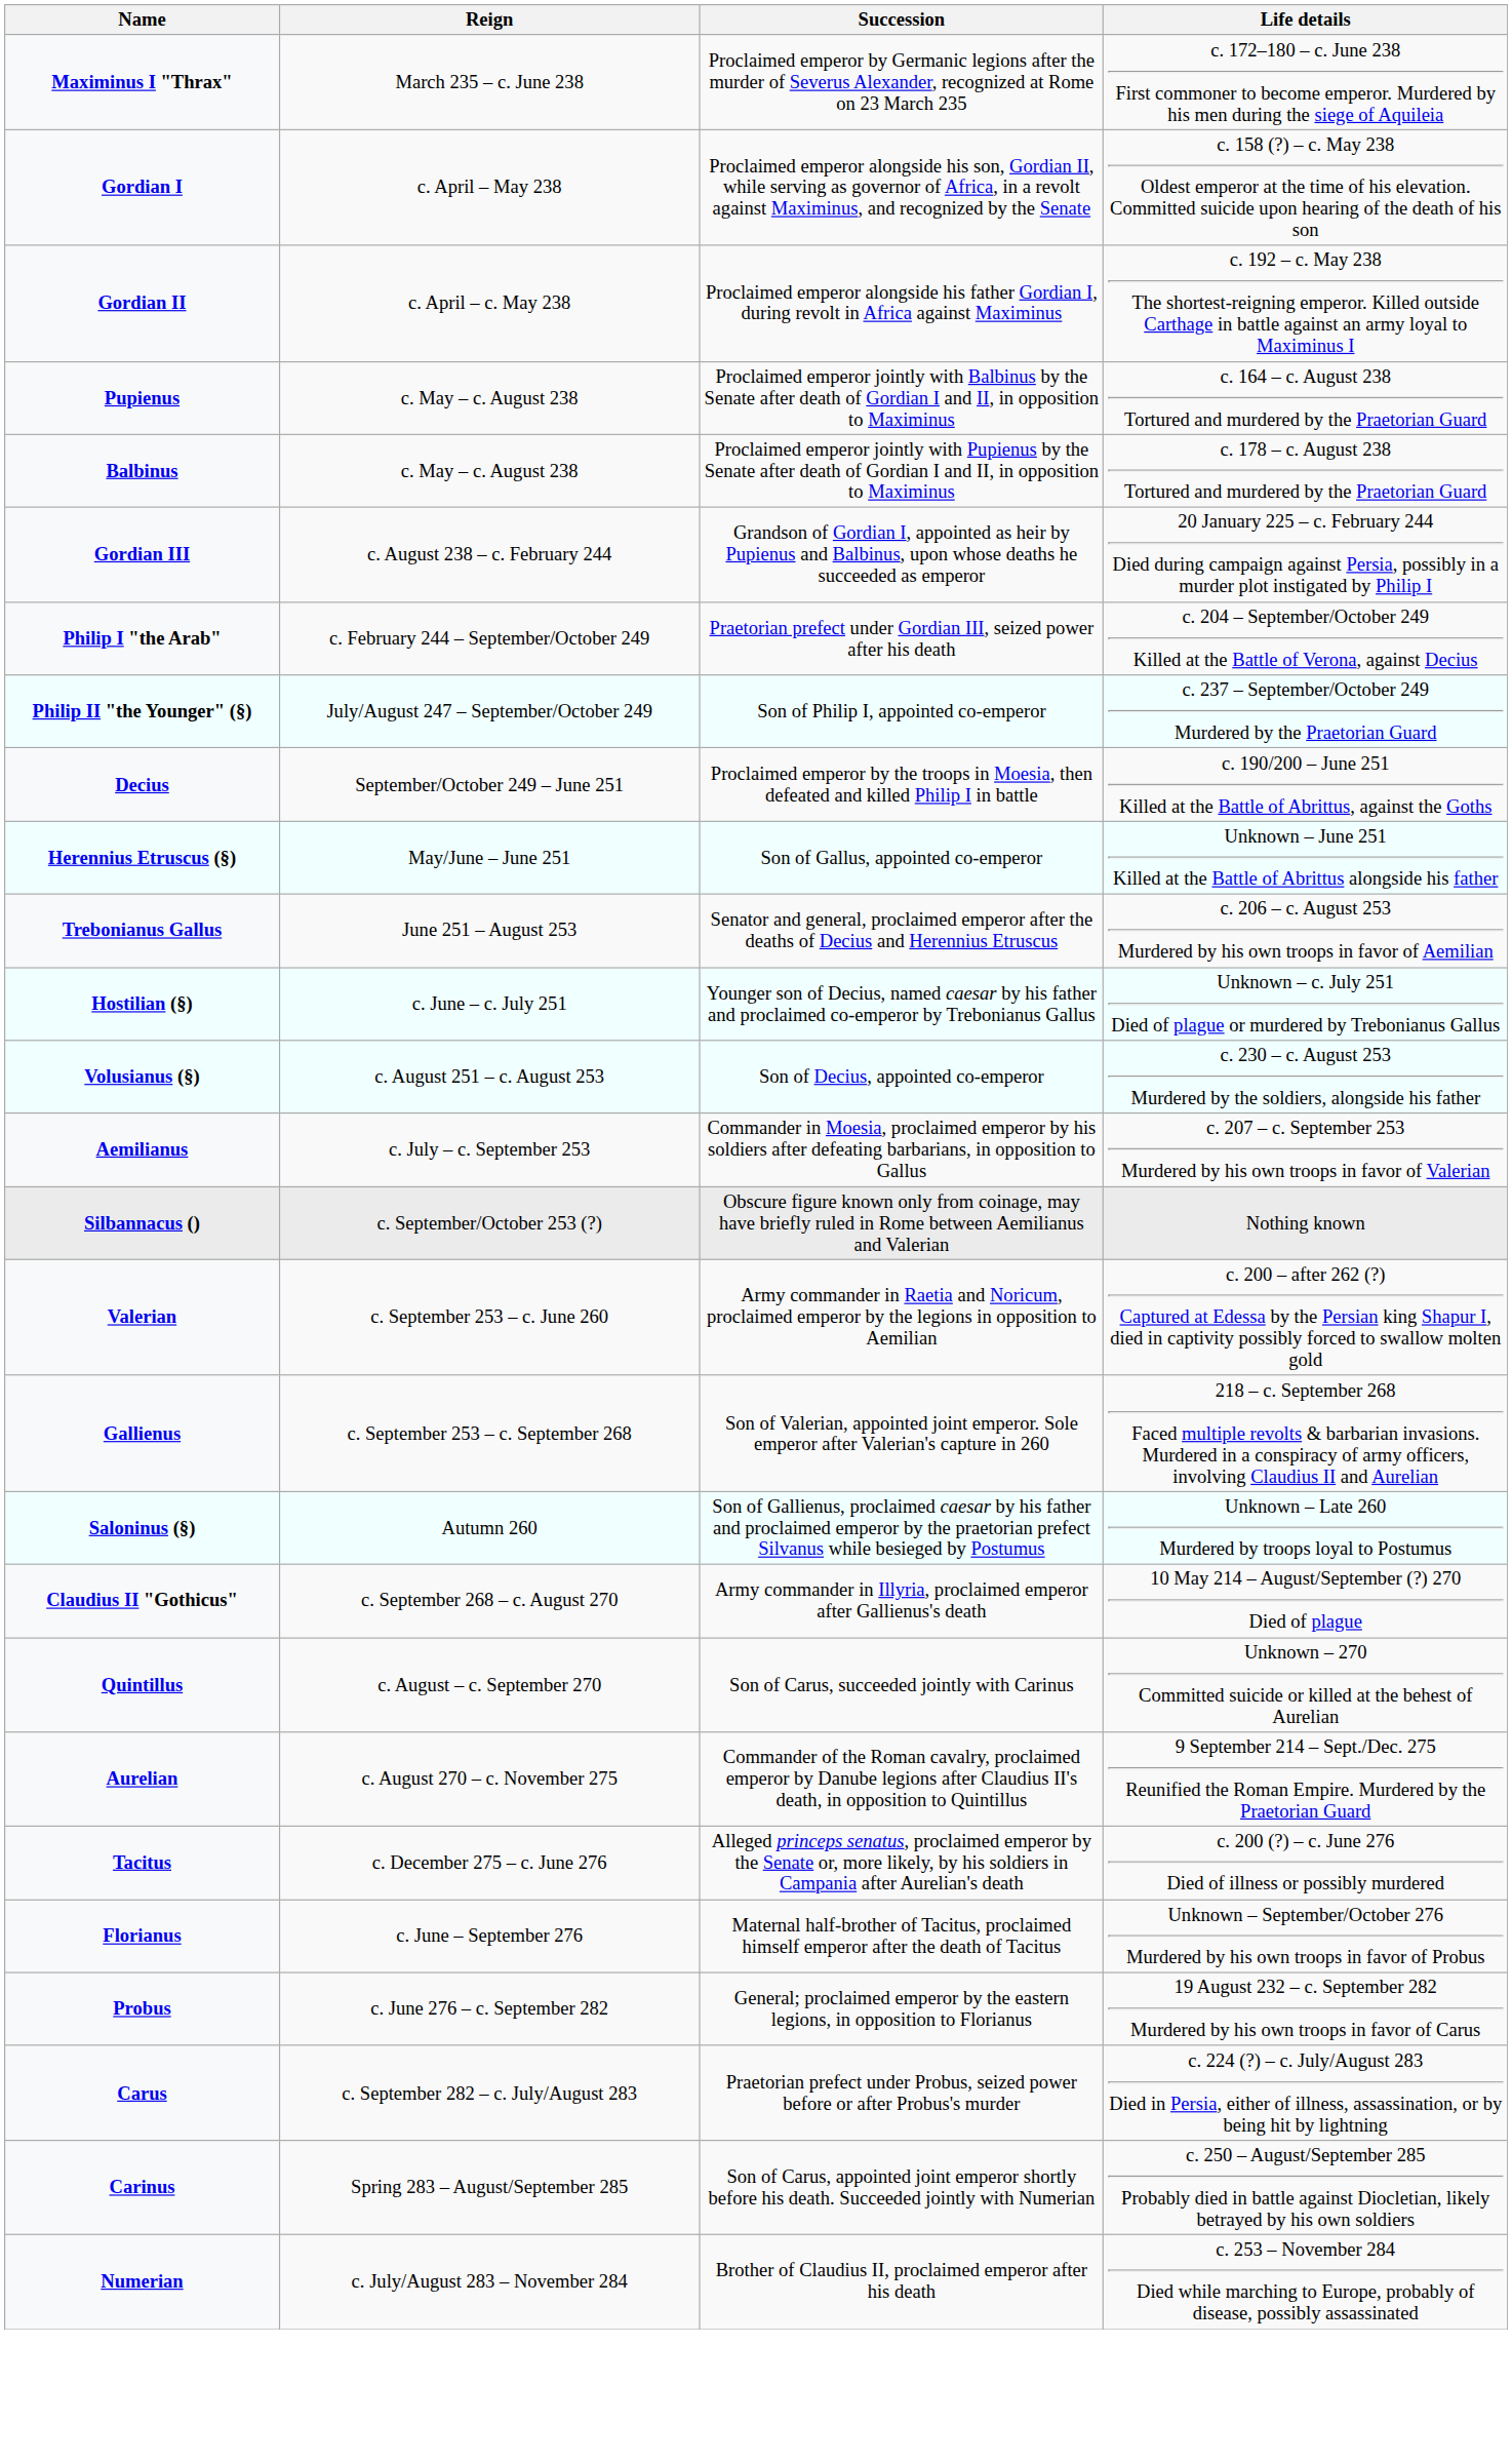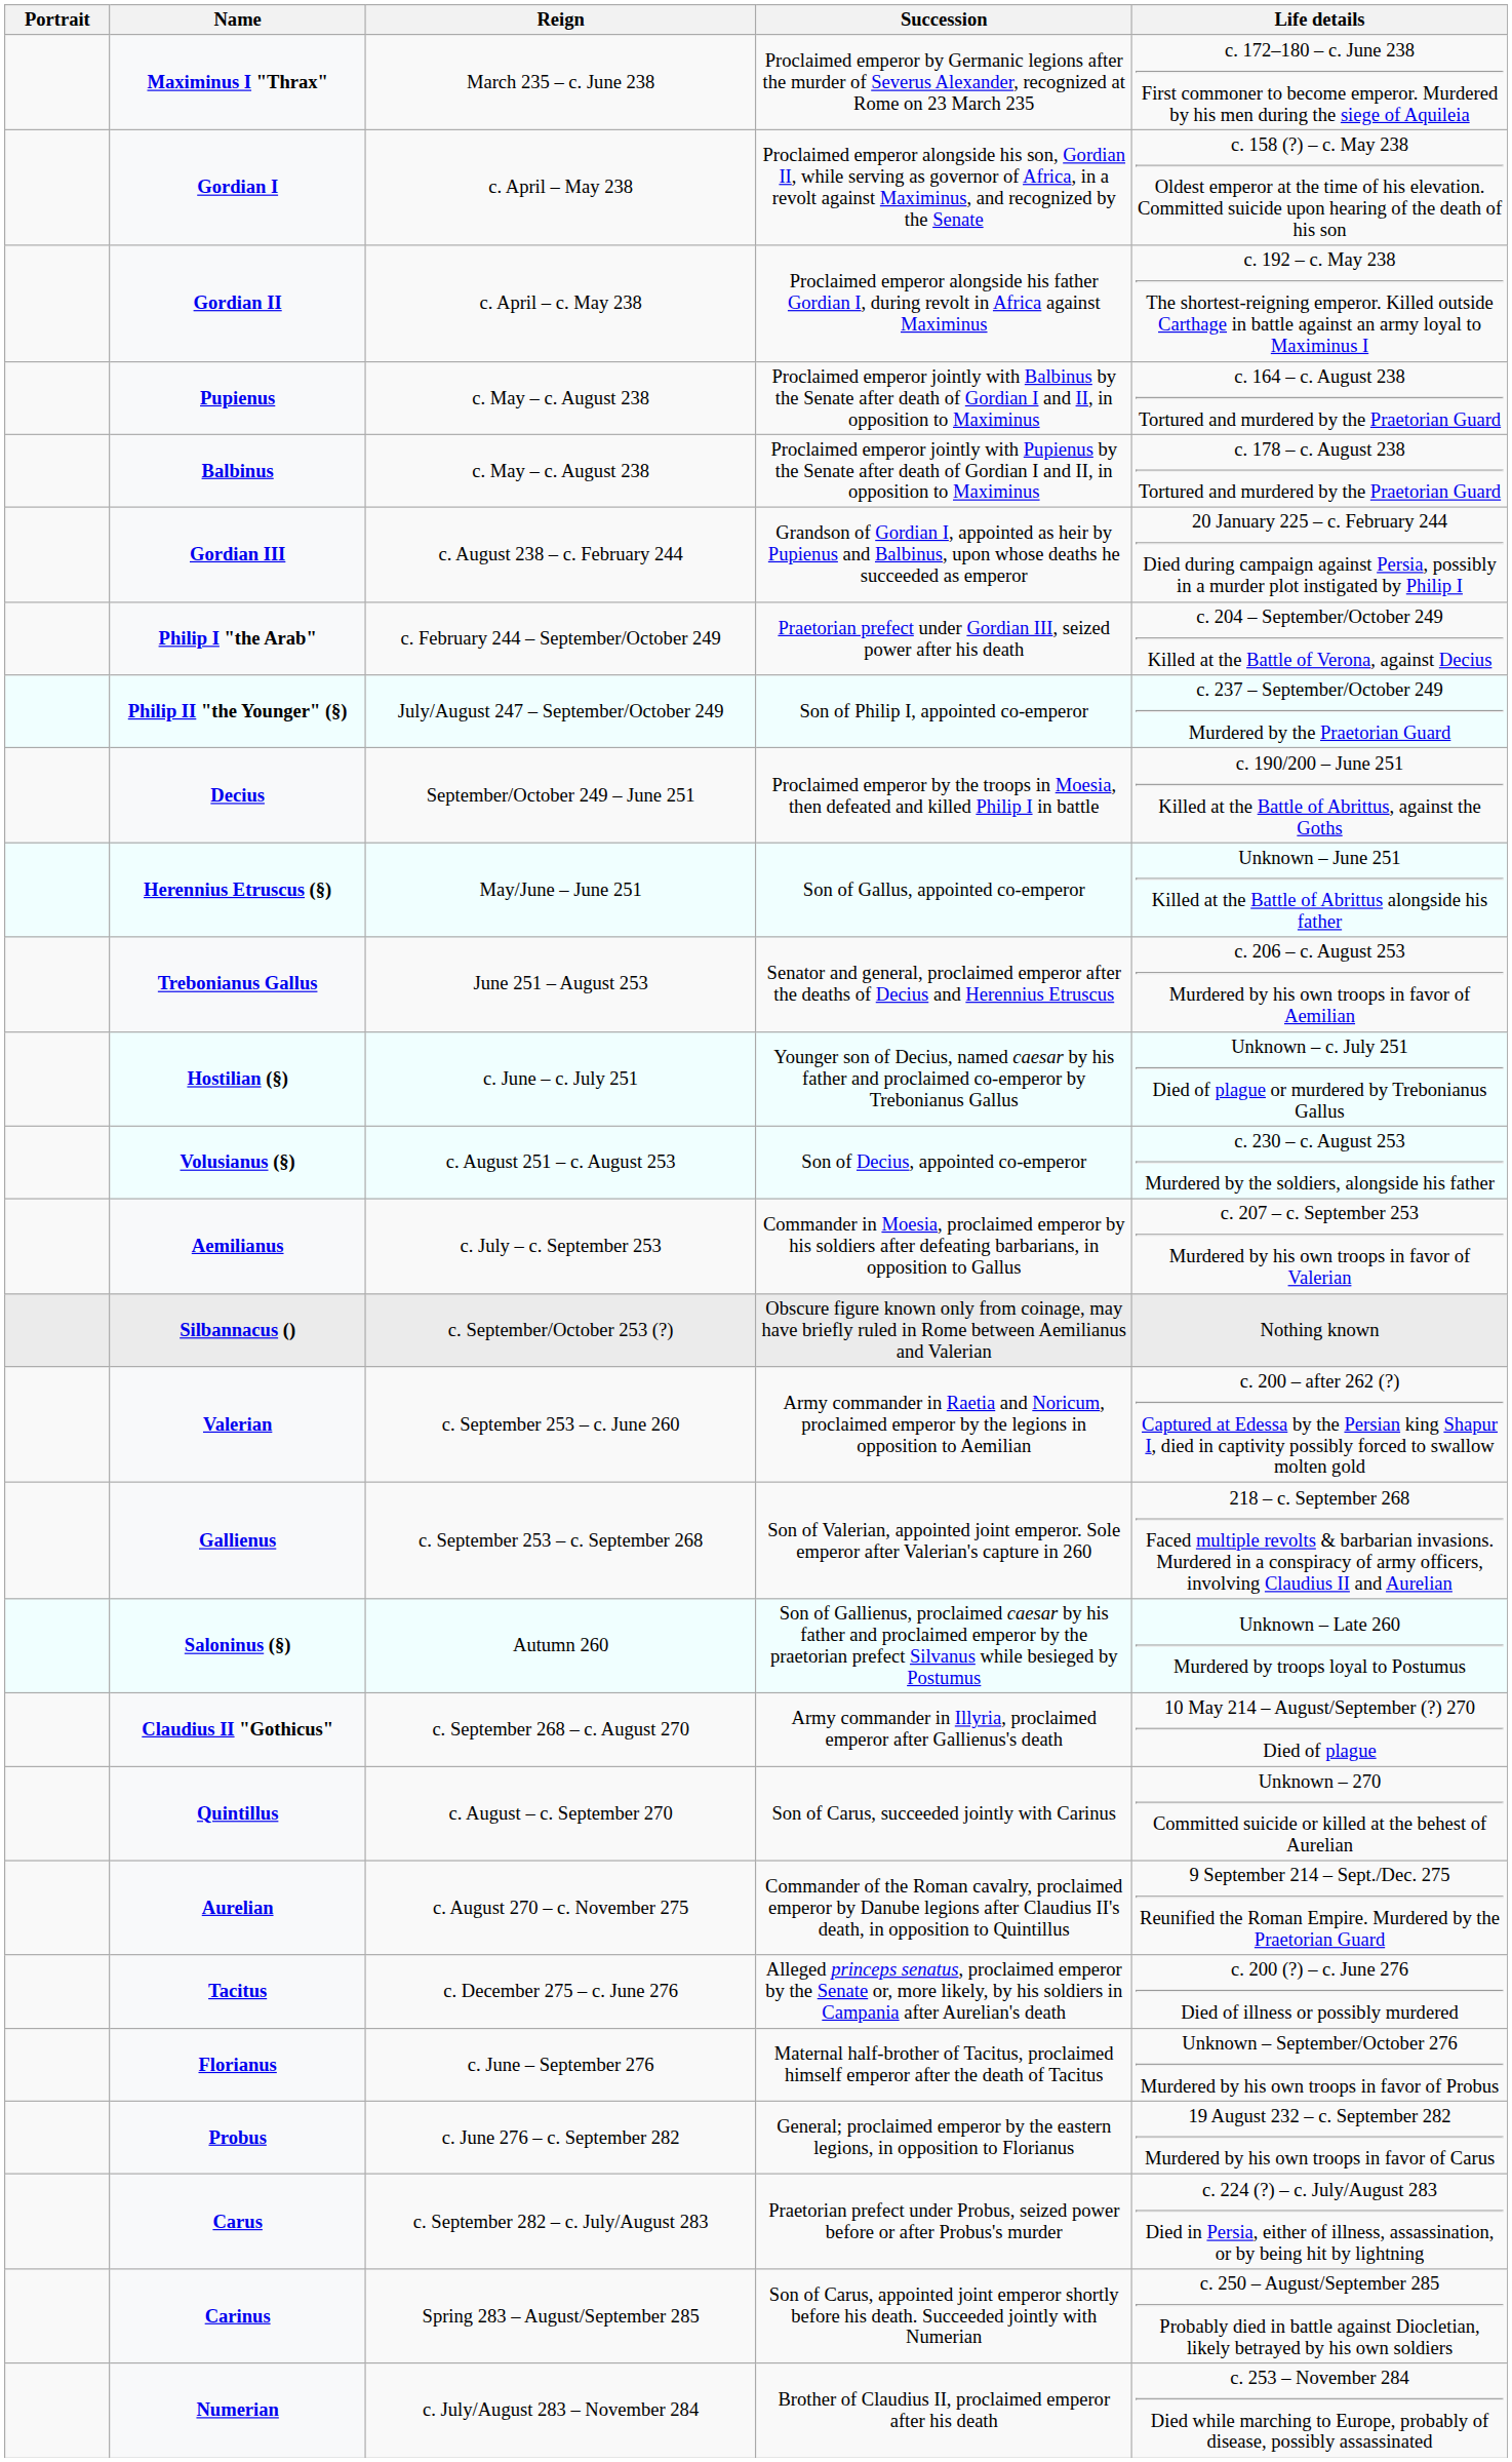+ column: Portrait
